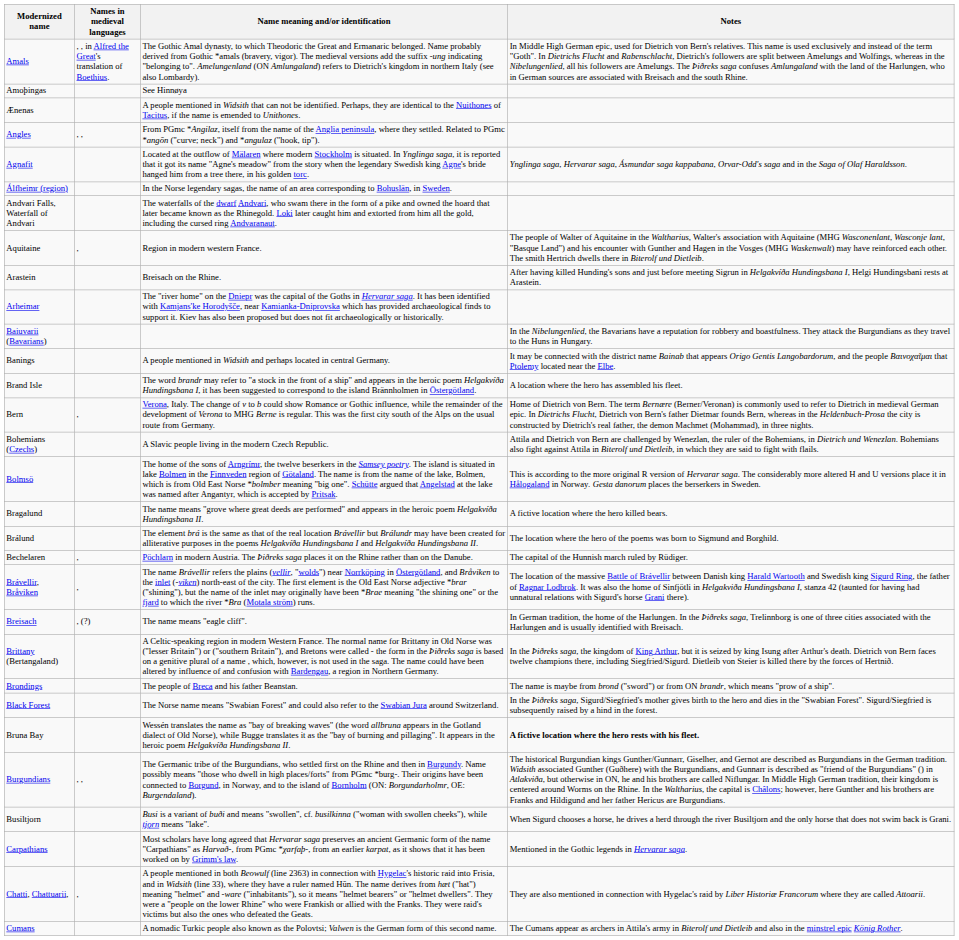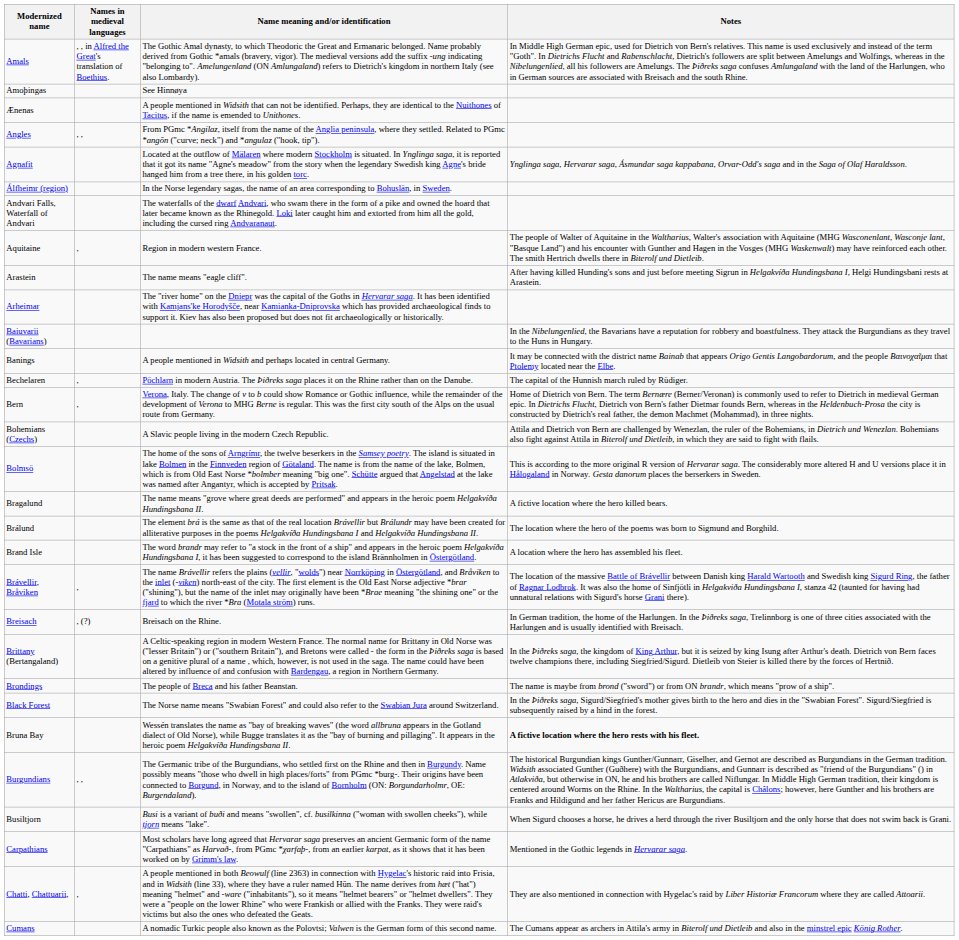Arastein | Name meaning and/or identification: Breisach on the Rhine. -> The name means "eagle cliff".
rows swapped: Bechelaren <-> Brand Isle
Breisach | Name meaning and/or identification: The name means "eagle cliff". -> Breisach on the Rhine.
